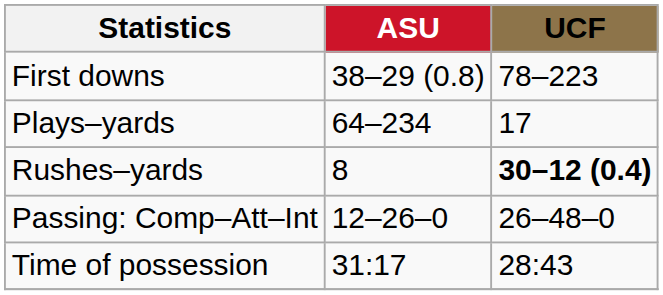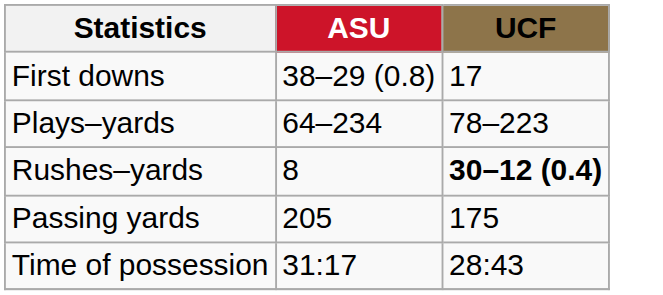First downs | UCF: 78–223 -> 17
Plays–yards | UCF: 17 -> 78–223
+ row: Passing yards | 205 | 175
- row: Passing: Comp–Att–Int | 12–26–0 | 26–48–0
